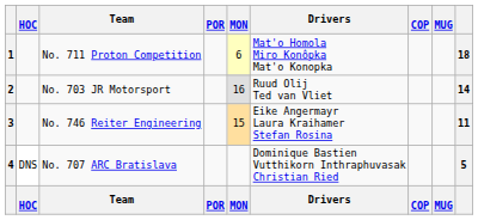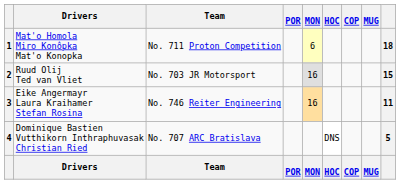columns swapped: Drivers <-> HOC
2 | column 9: 14 -> 15
3 | MON: 15 -> 16
